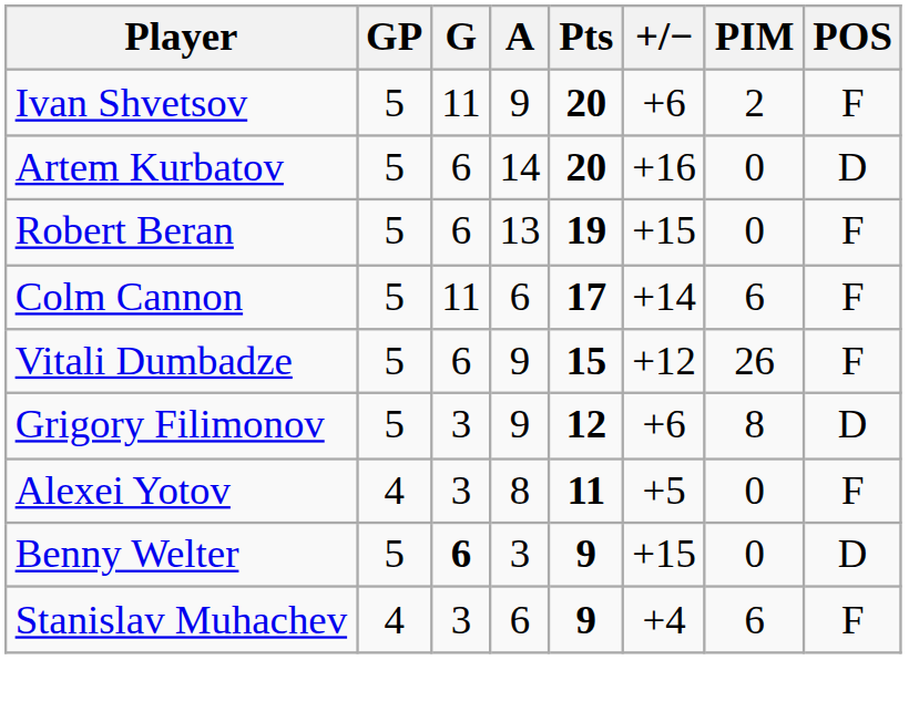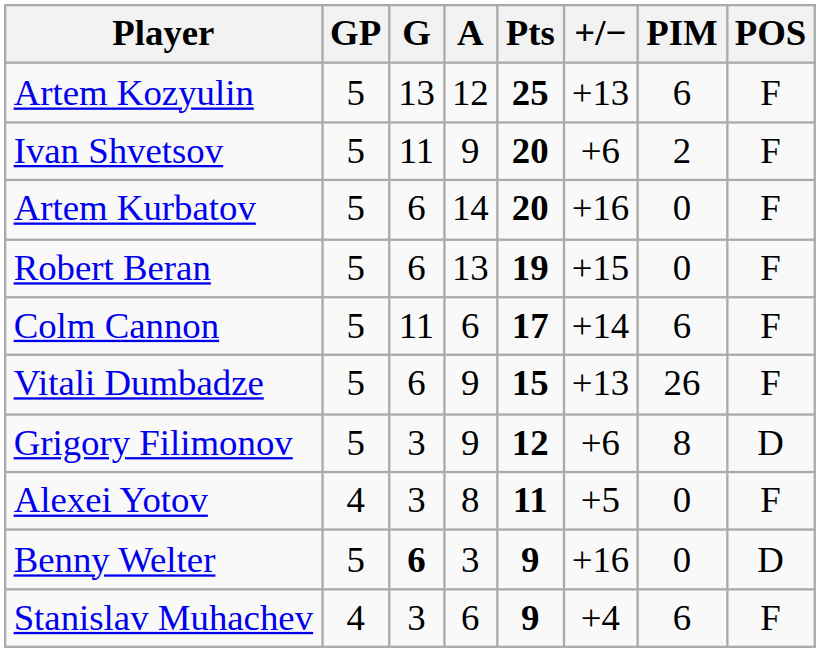+ row: Artem Kozyulin | 5 | 13 | 12 | 25 | +13 | 6 | F
Artem Kurbatov | POS: D -> F
Vitali Dumbadze | +/−: +12 -> +13
Benny Welter | +/−: +15 -> +16
